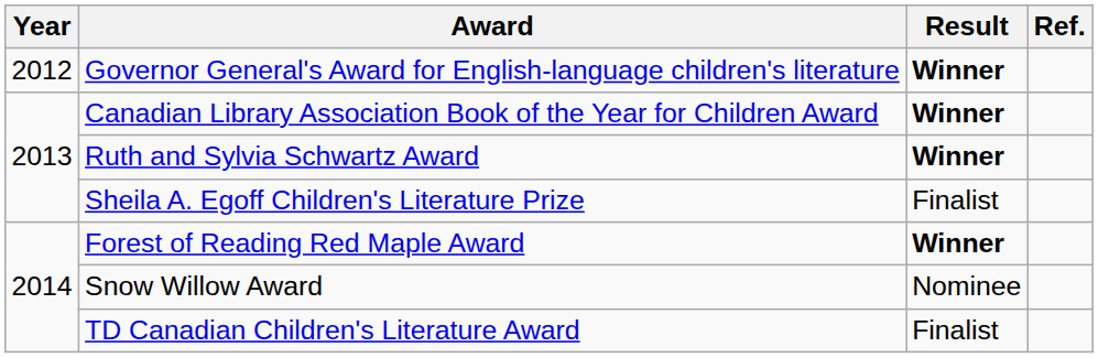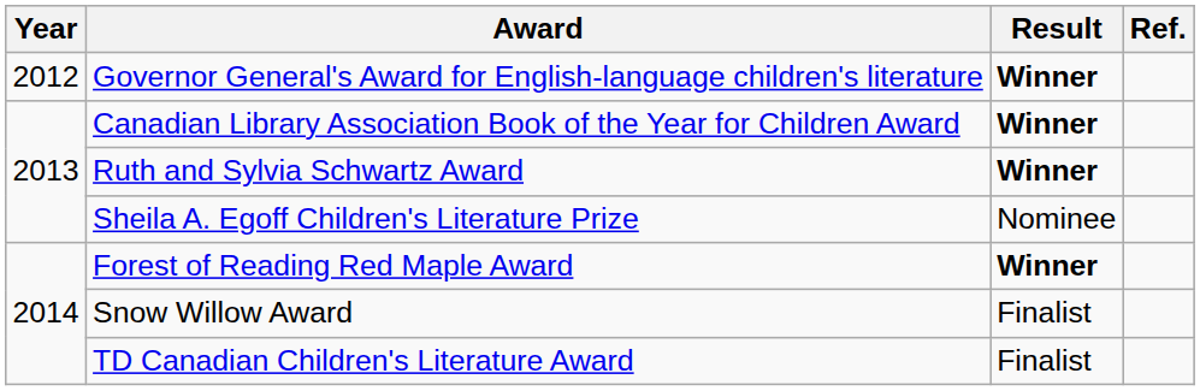Sheila A. Egoff Children's Literature Prize | Result: Finalist -> Nominee
Snow Willow Award | Result: Nominee -> Finalist
